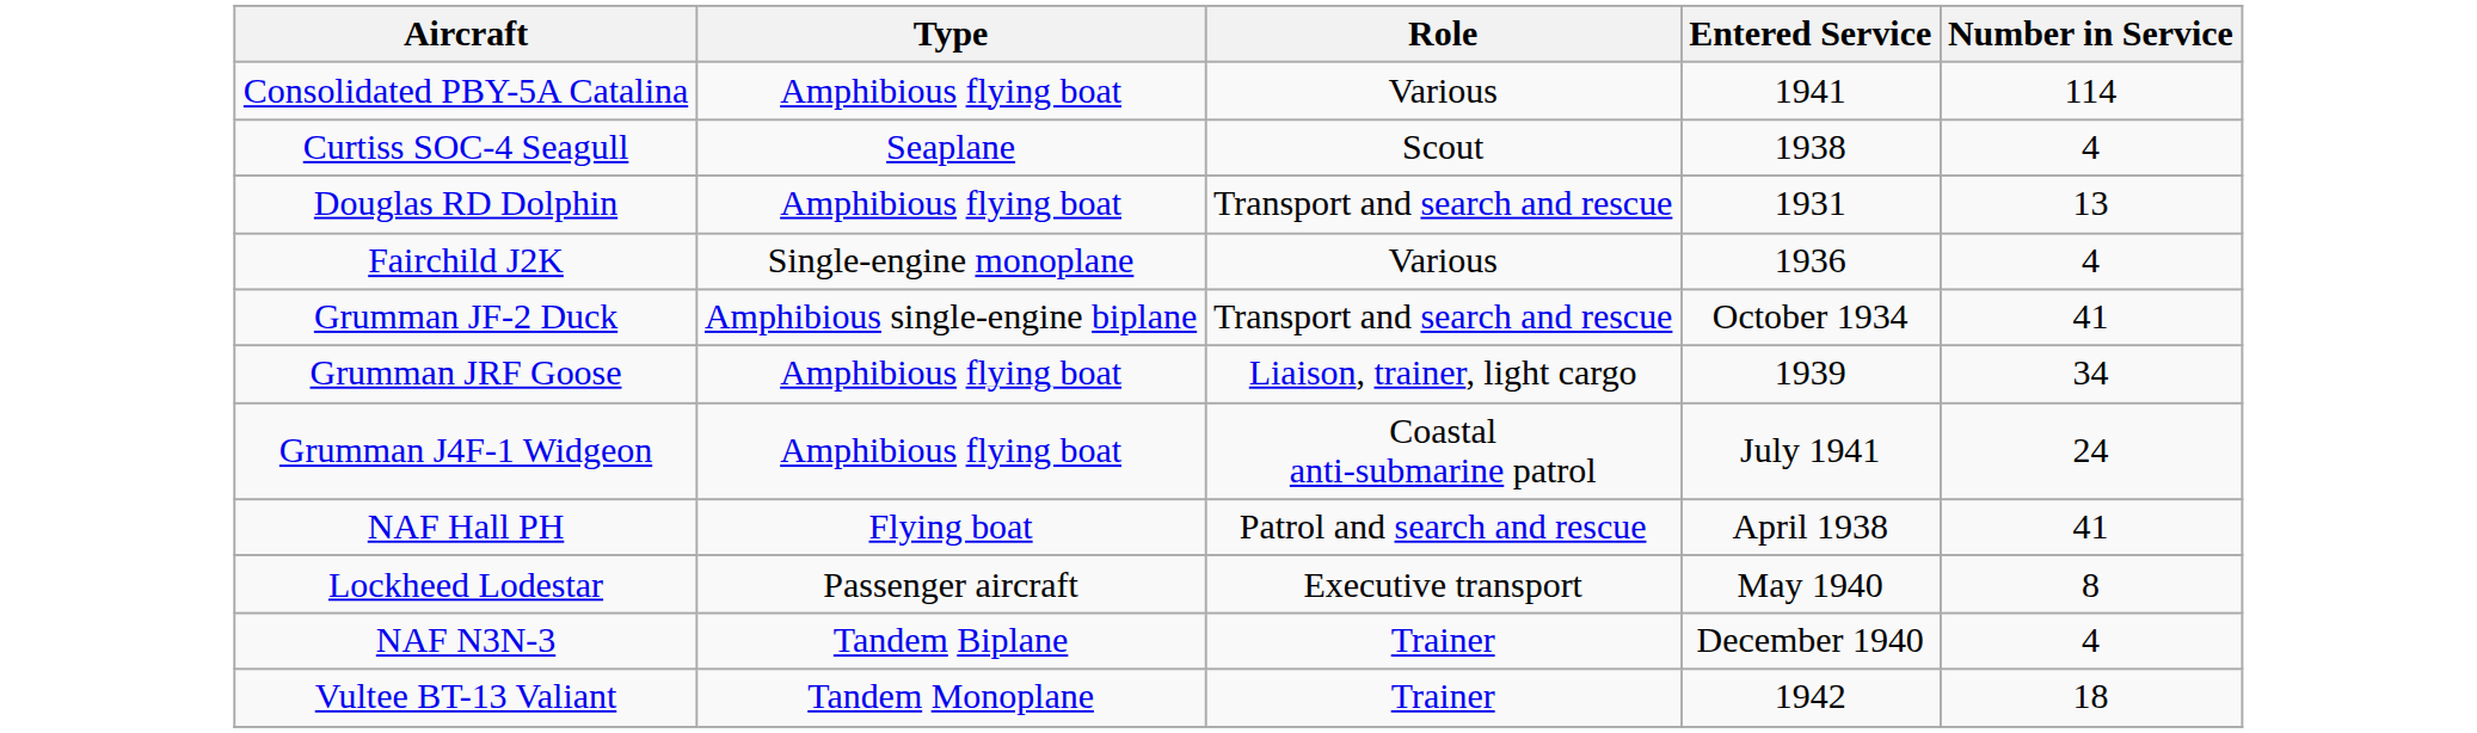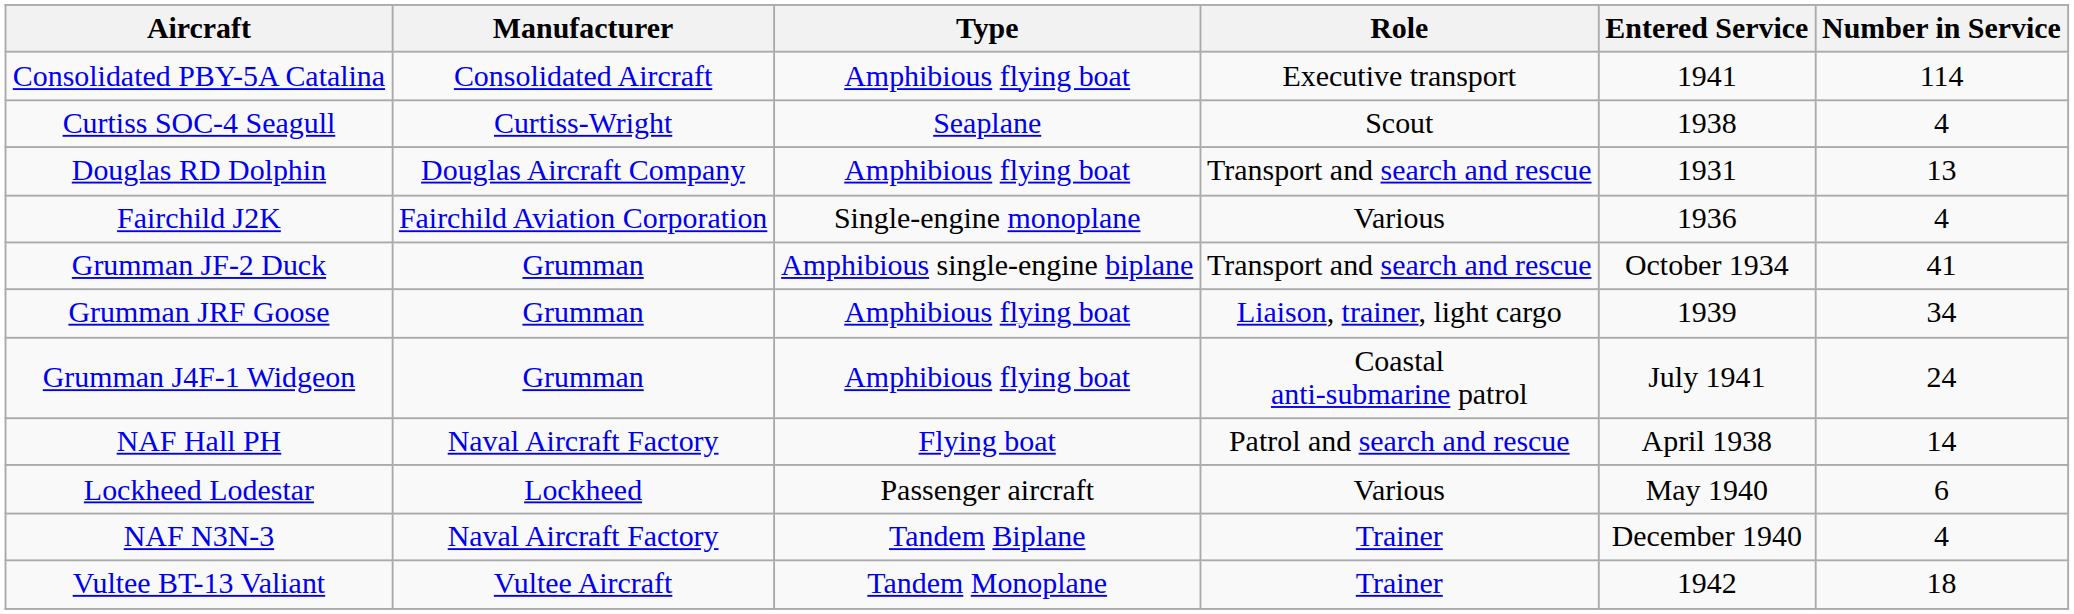+ column: Manufacturer | Consolidated Aircraft | Curtiss-Wright | Douglas Aircraft Company | Fairchild Aviation Corporation | Grumman | Grumman | Grumman | Naval Aircraft Factory | Lockheed | Naval Aircraft Factory | Vultee Aircraft
Consolidated PBY-5A Catalina | Role: Various -> Executive transport
NAF Hall PH | Number in Service: 41 -> 14
Lockheed Lodestar | Role: Executive transport -> Various
Lockheed Lodestar | Number in Service: 8 -> 6
